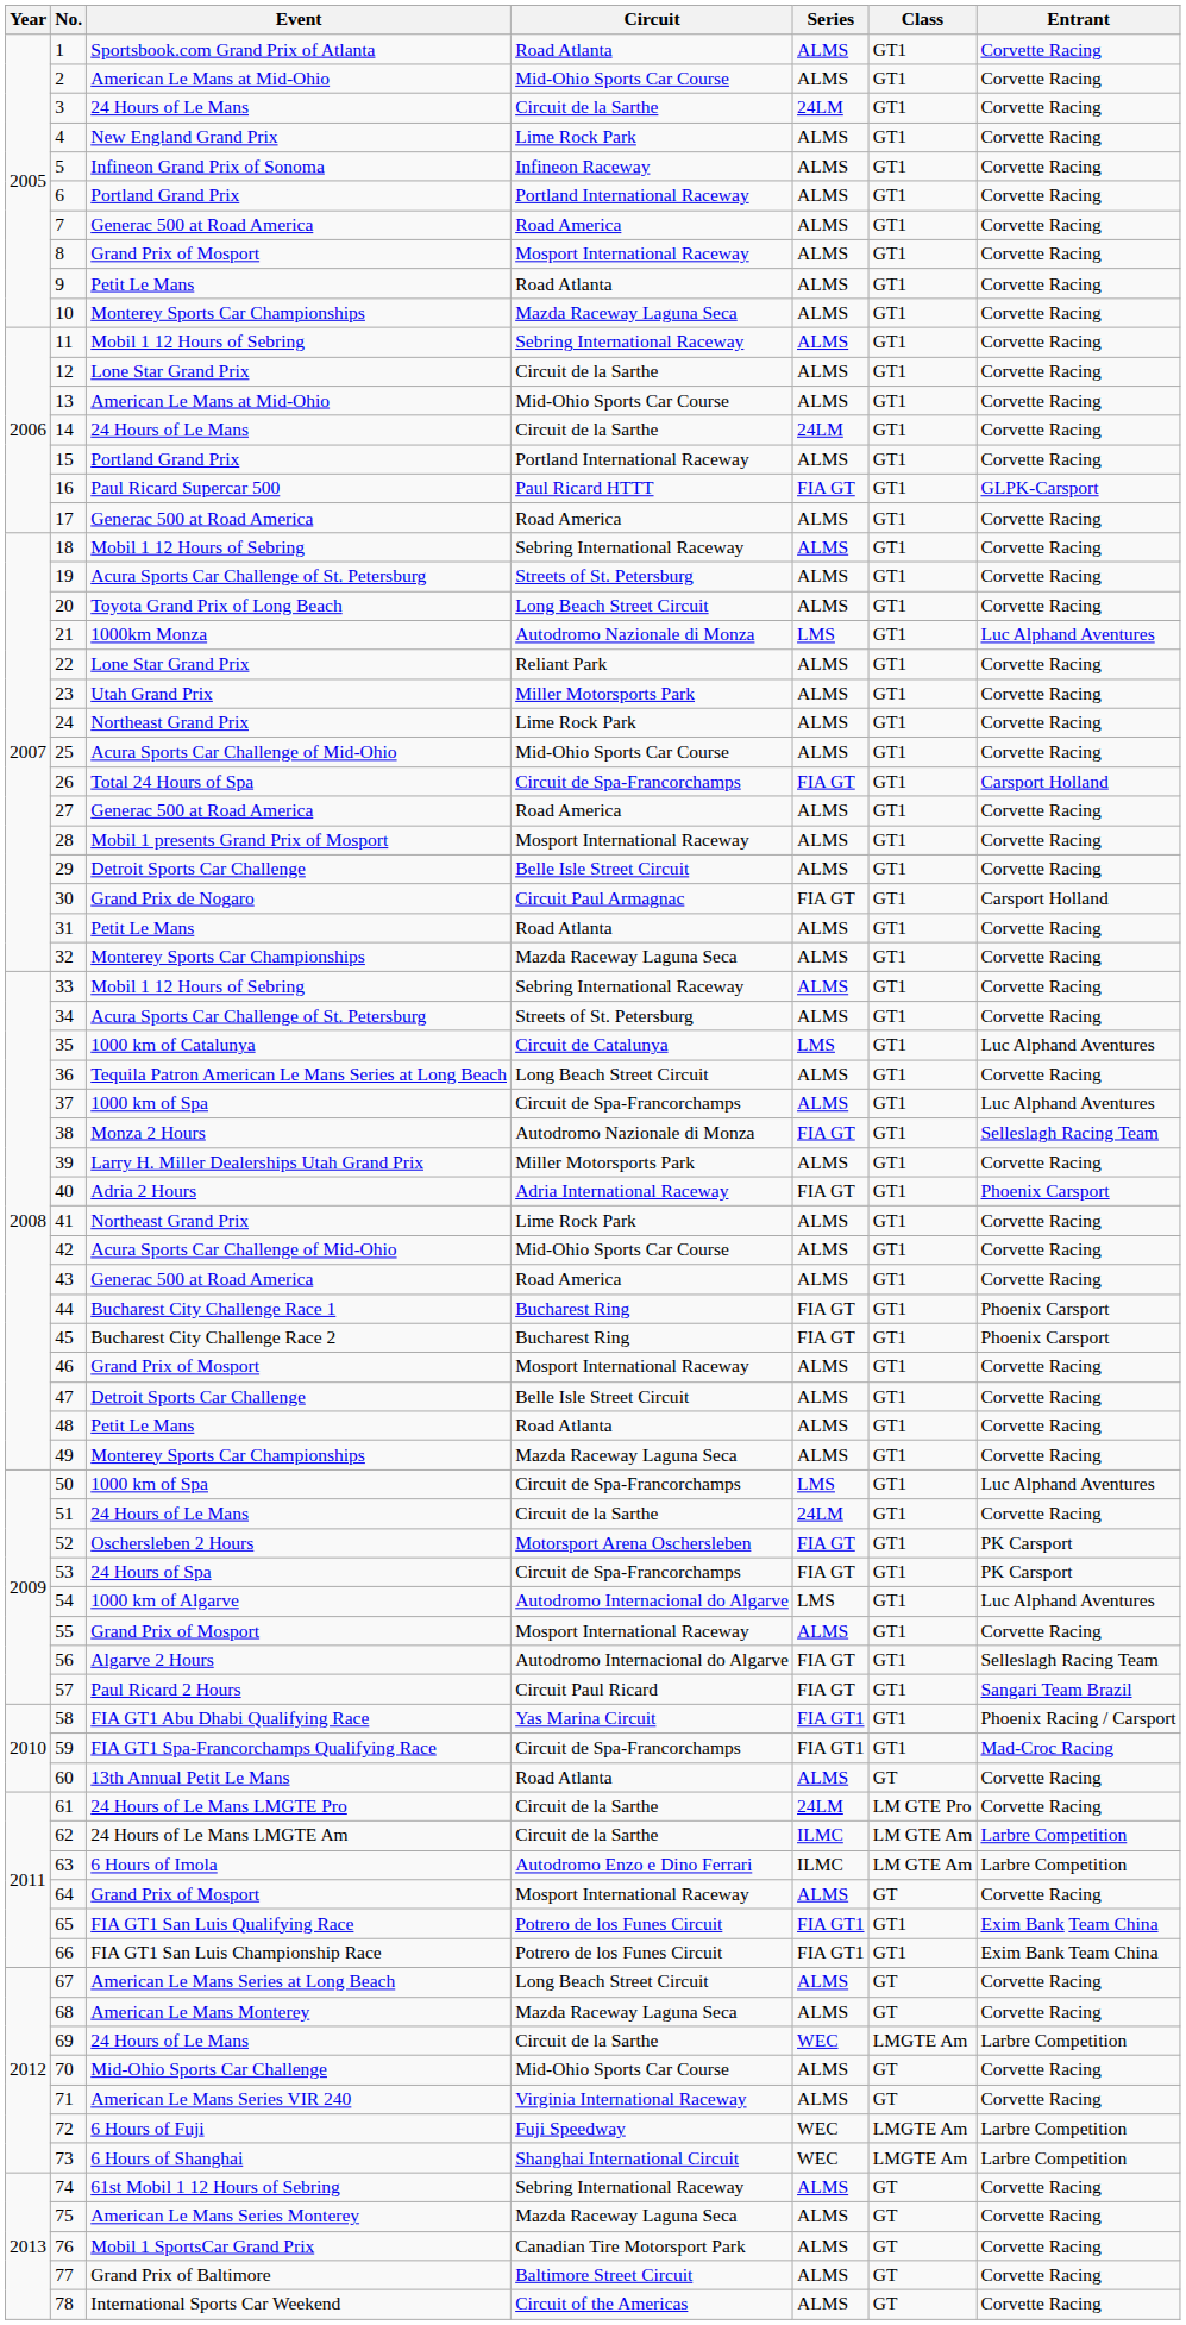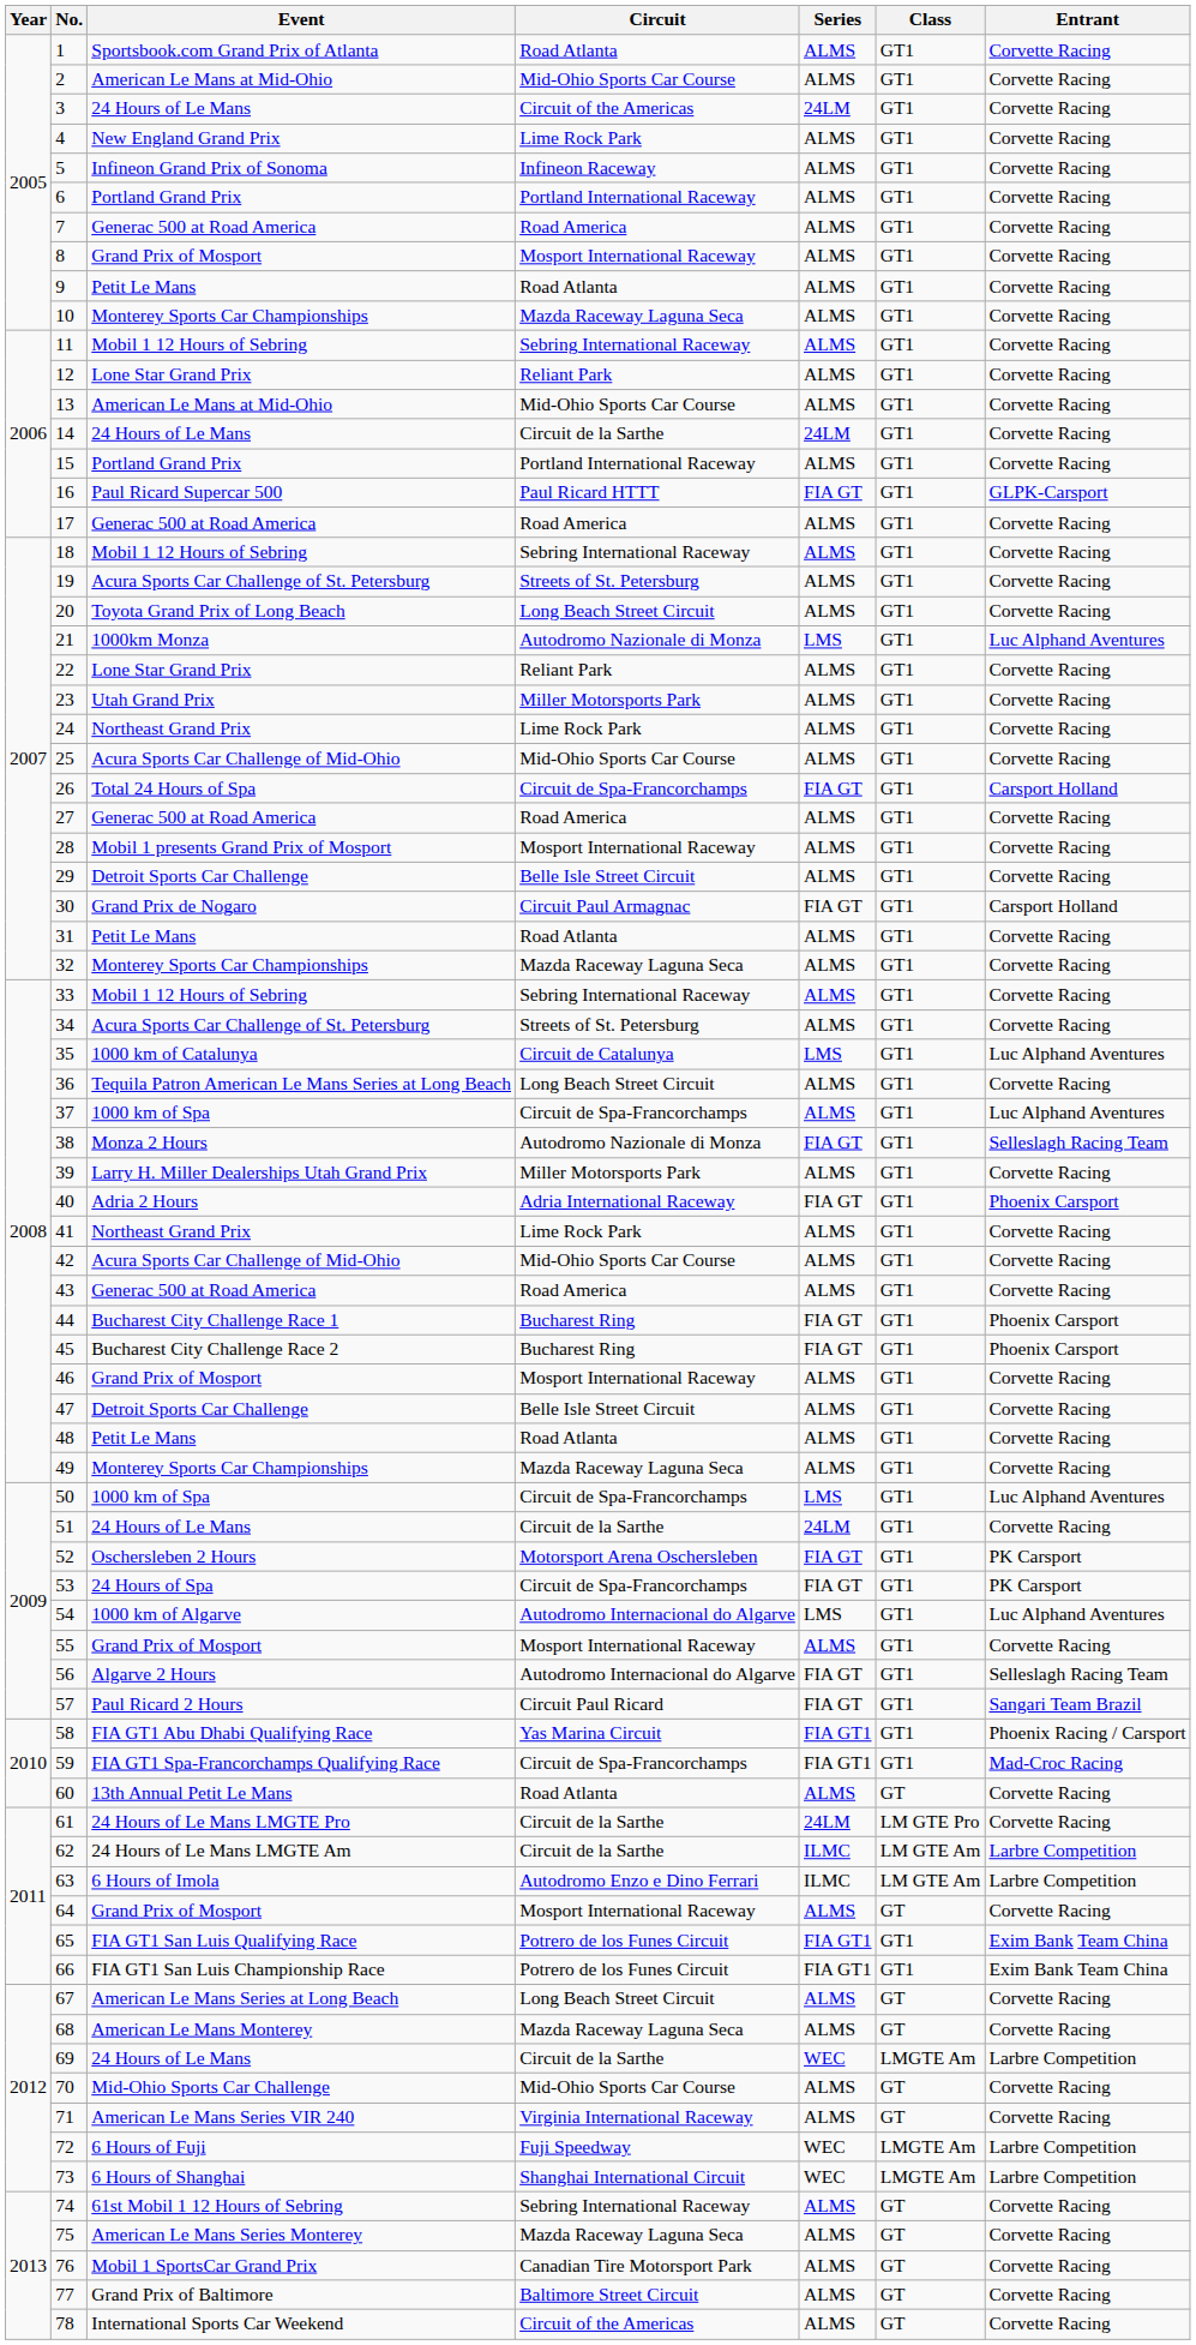3 | Circuit: Circuit de la Sarthe -> Circuit of the Americas
12 | Circuit: Circuit de la Sarthe -> Reliant Park
